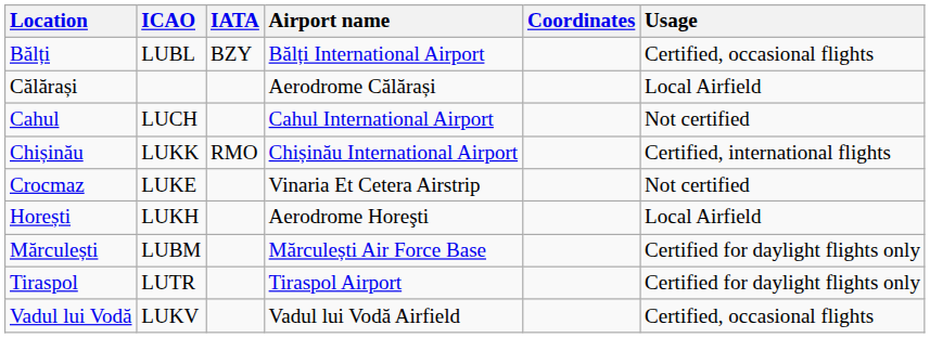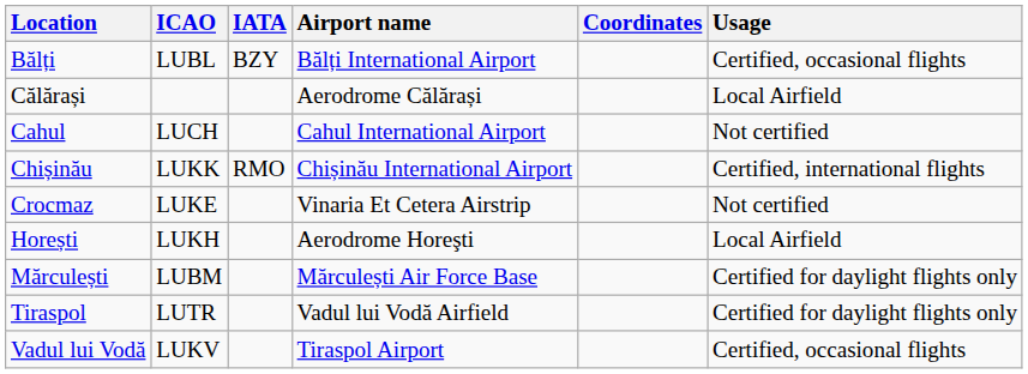Tiraspol | Airport name: Tiraspol Airport -> Vadul lui Vodă Airfield
Vadul lui Vodă | Airport name: Vadul lui Vodă Airfield -> Tiraspol Airport
